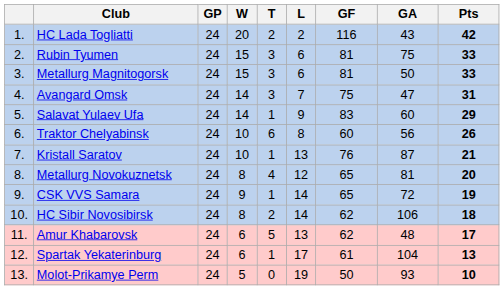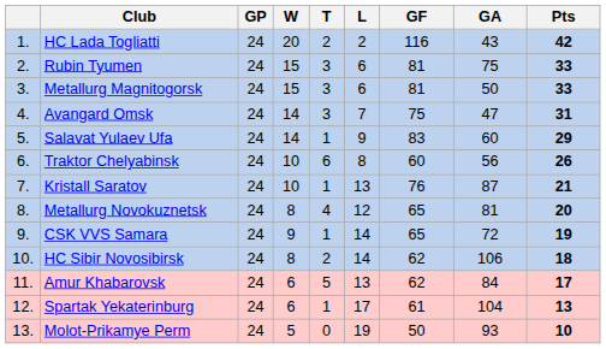Amur Khabarovsk | GA: 48 -> 84
